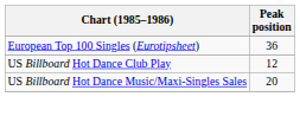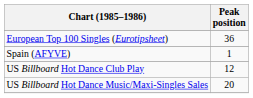+ row: Spain (AFYVE) | 1
